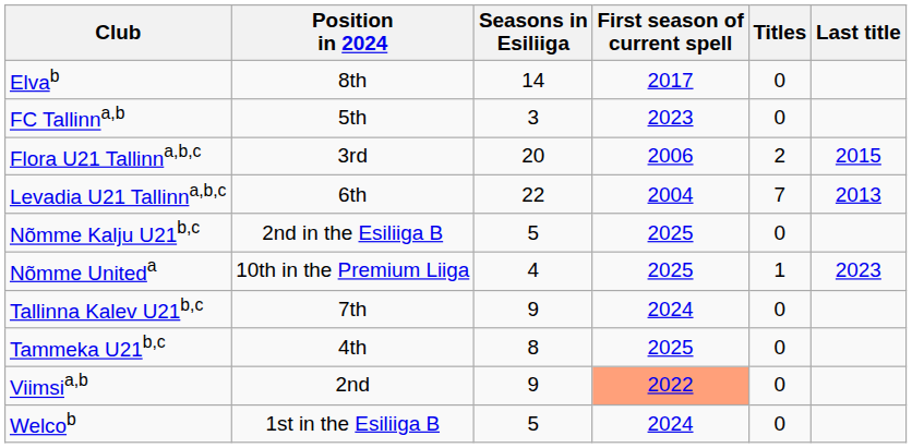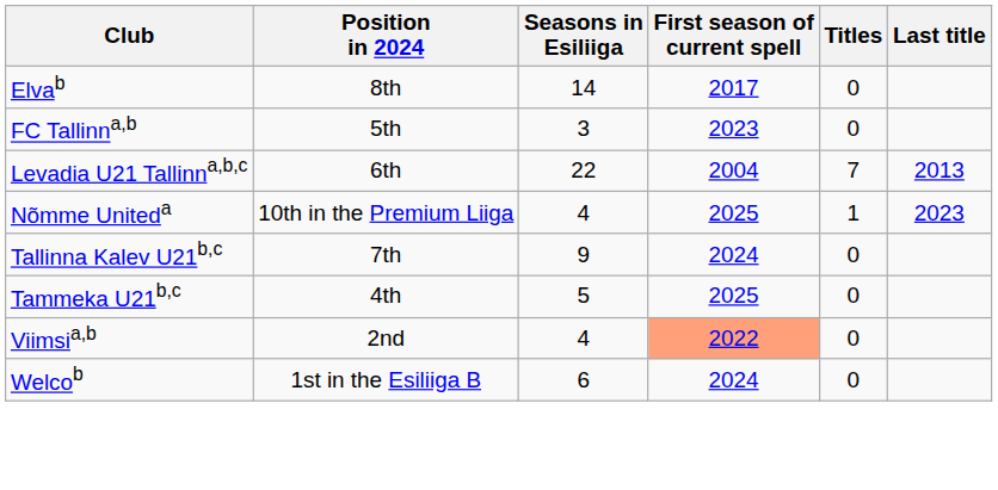- row: Flora U21 Tallinna,b,c | 3rd | 20 | 2006 | 2 | 2015
- row: Nõmme Kalju U21b,c | 2nd in the Esiliiga B | 5 | 2025 | 0
Tammeka U21b,c | Seasons in Esiliiga: 8 -> 5
Viimsia,b | Seasons in Esiliiga: 9 -> 4
Welcob | Seasons in Esiliiga: 5 -> 6
